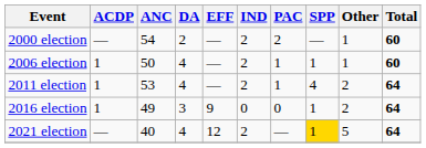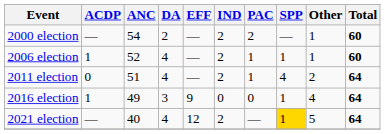2006 election | ANC: 50 -> 52
2011 election | ACDP: 1 -> 0
2011 election | ANC: 53 -> 51
2016 election | Other: 2 -> 4
